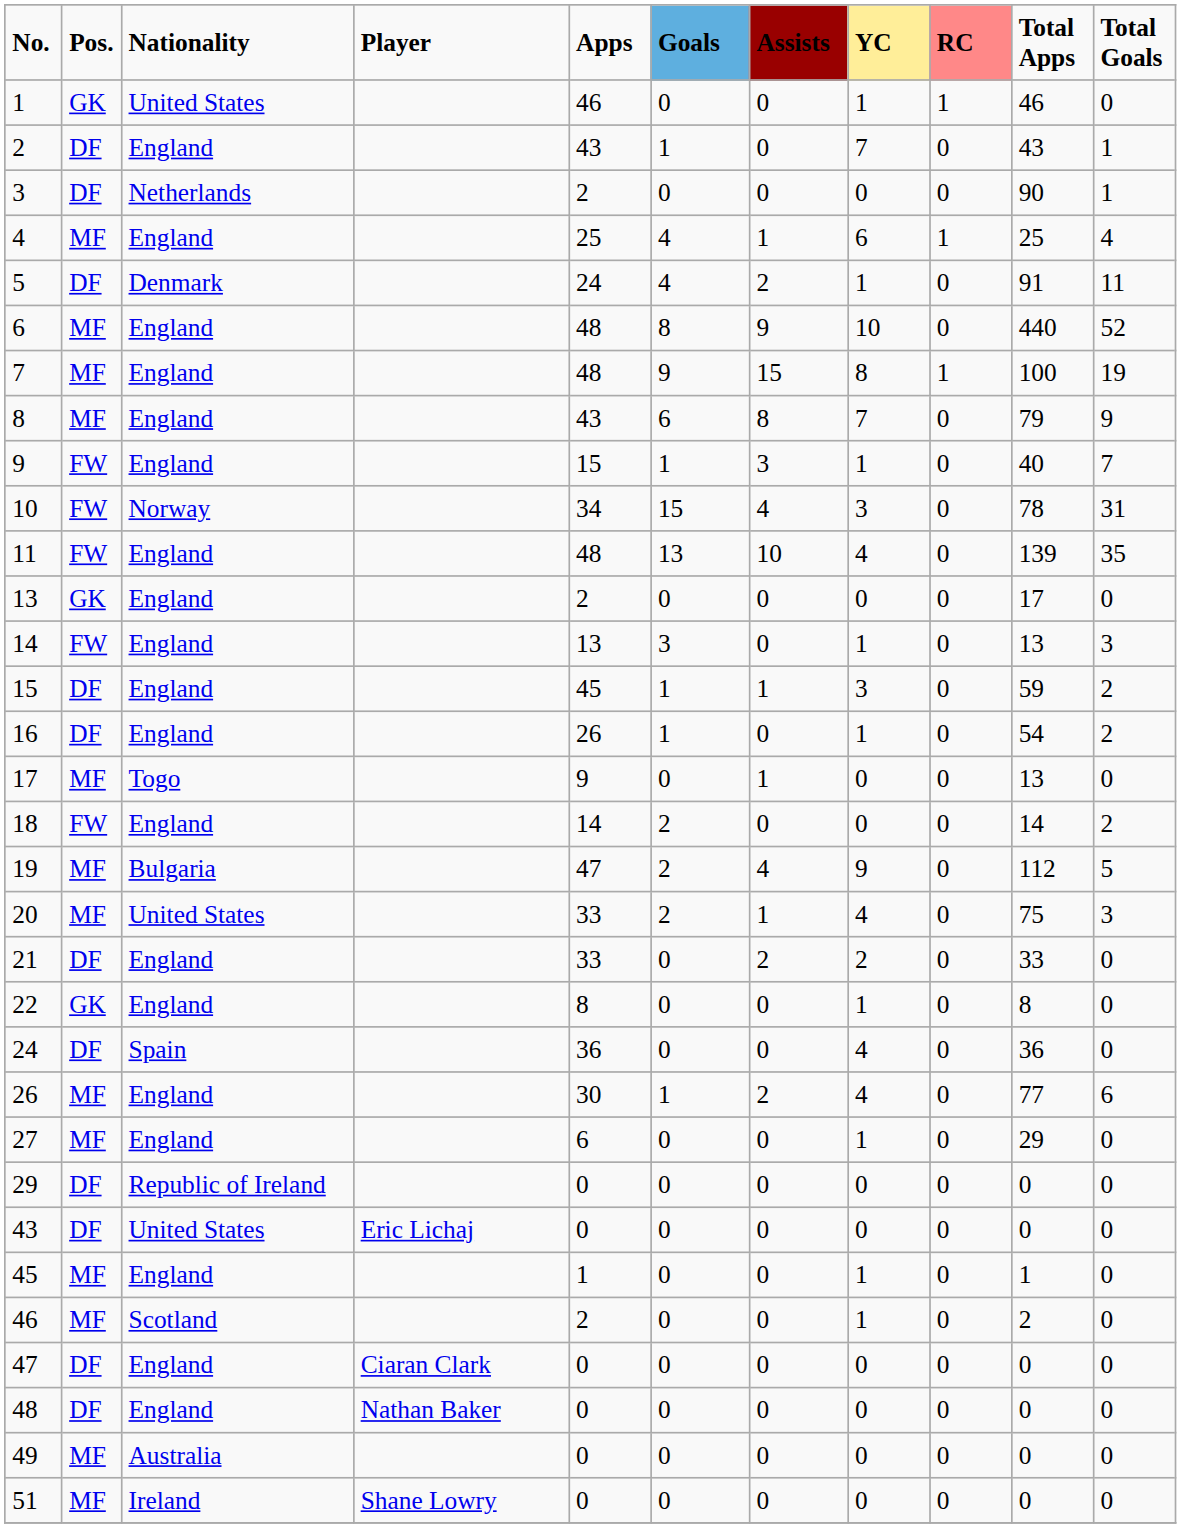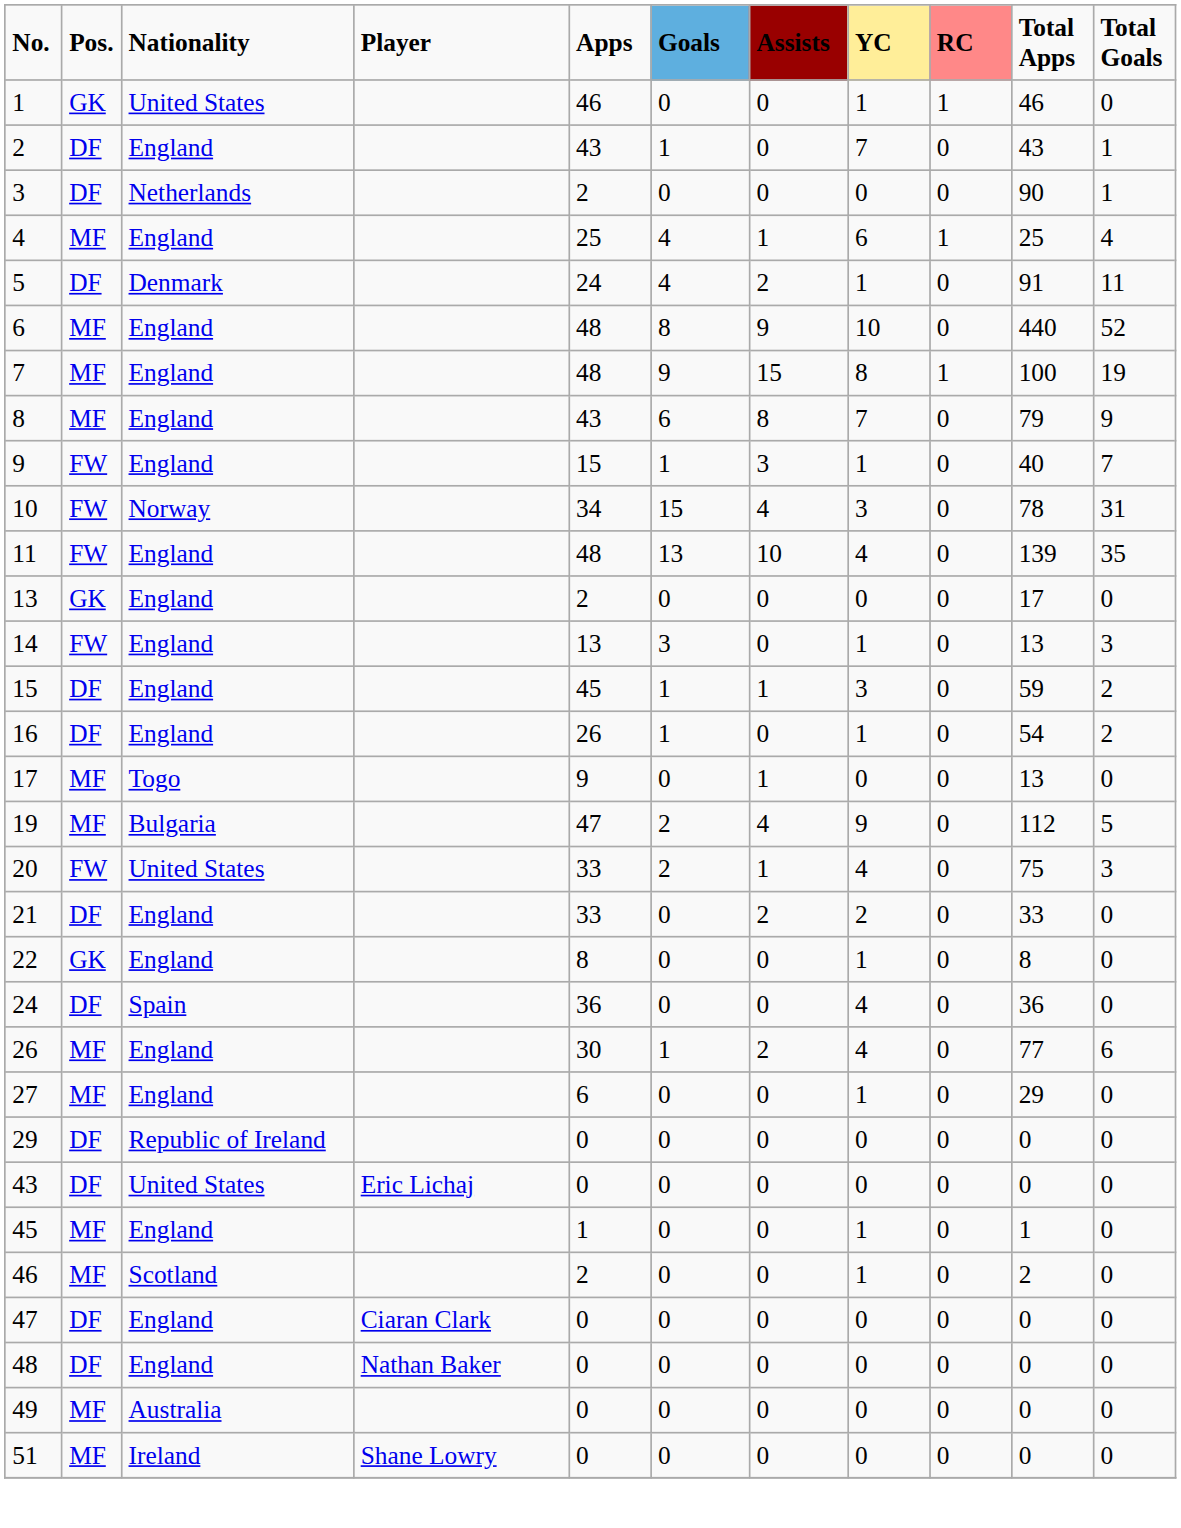- row: 18 | FW | England | 14 | 2 | 0 | 0 | 0 | 14 | 2
20 | Pos.: MF -> FW
